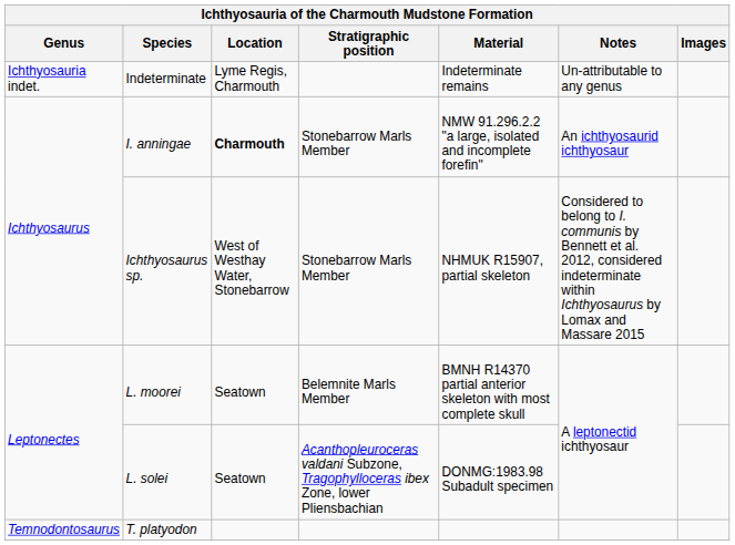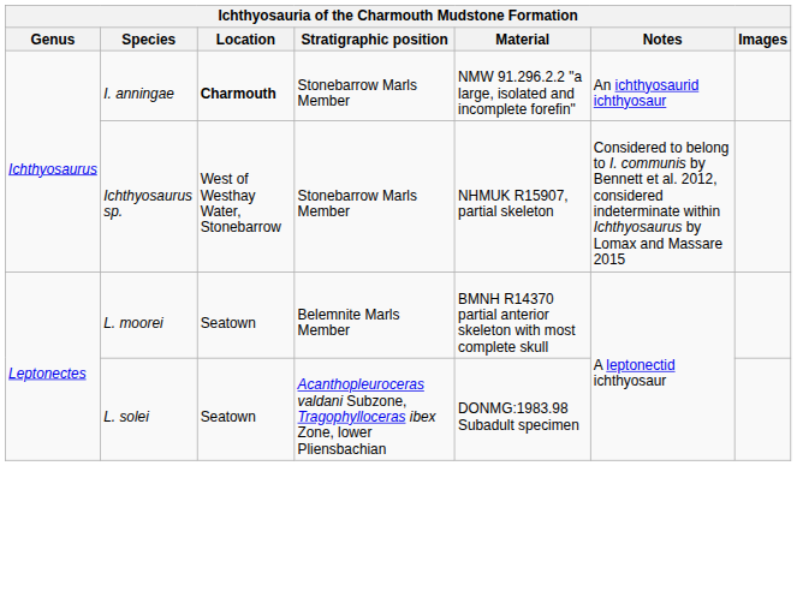- row: Ichthyosauria indet. | Indeterminate | Lyme Regis, Charmouth | Indeterminate remains | Un-attributable to any genus
- row: Temnodontosaurus | T. platyodon
